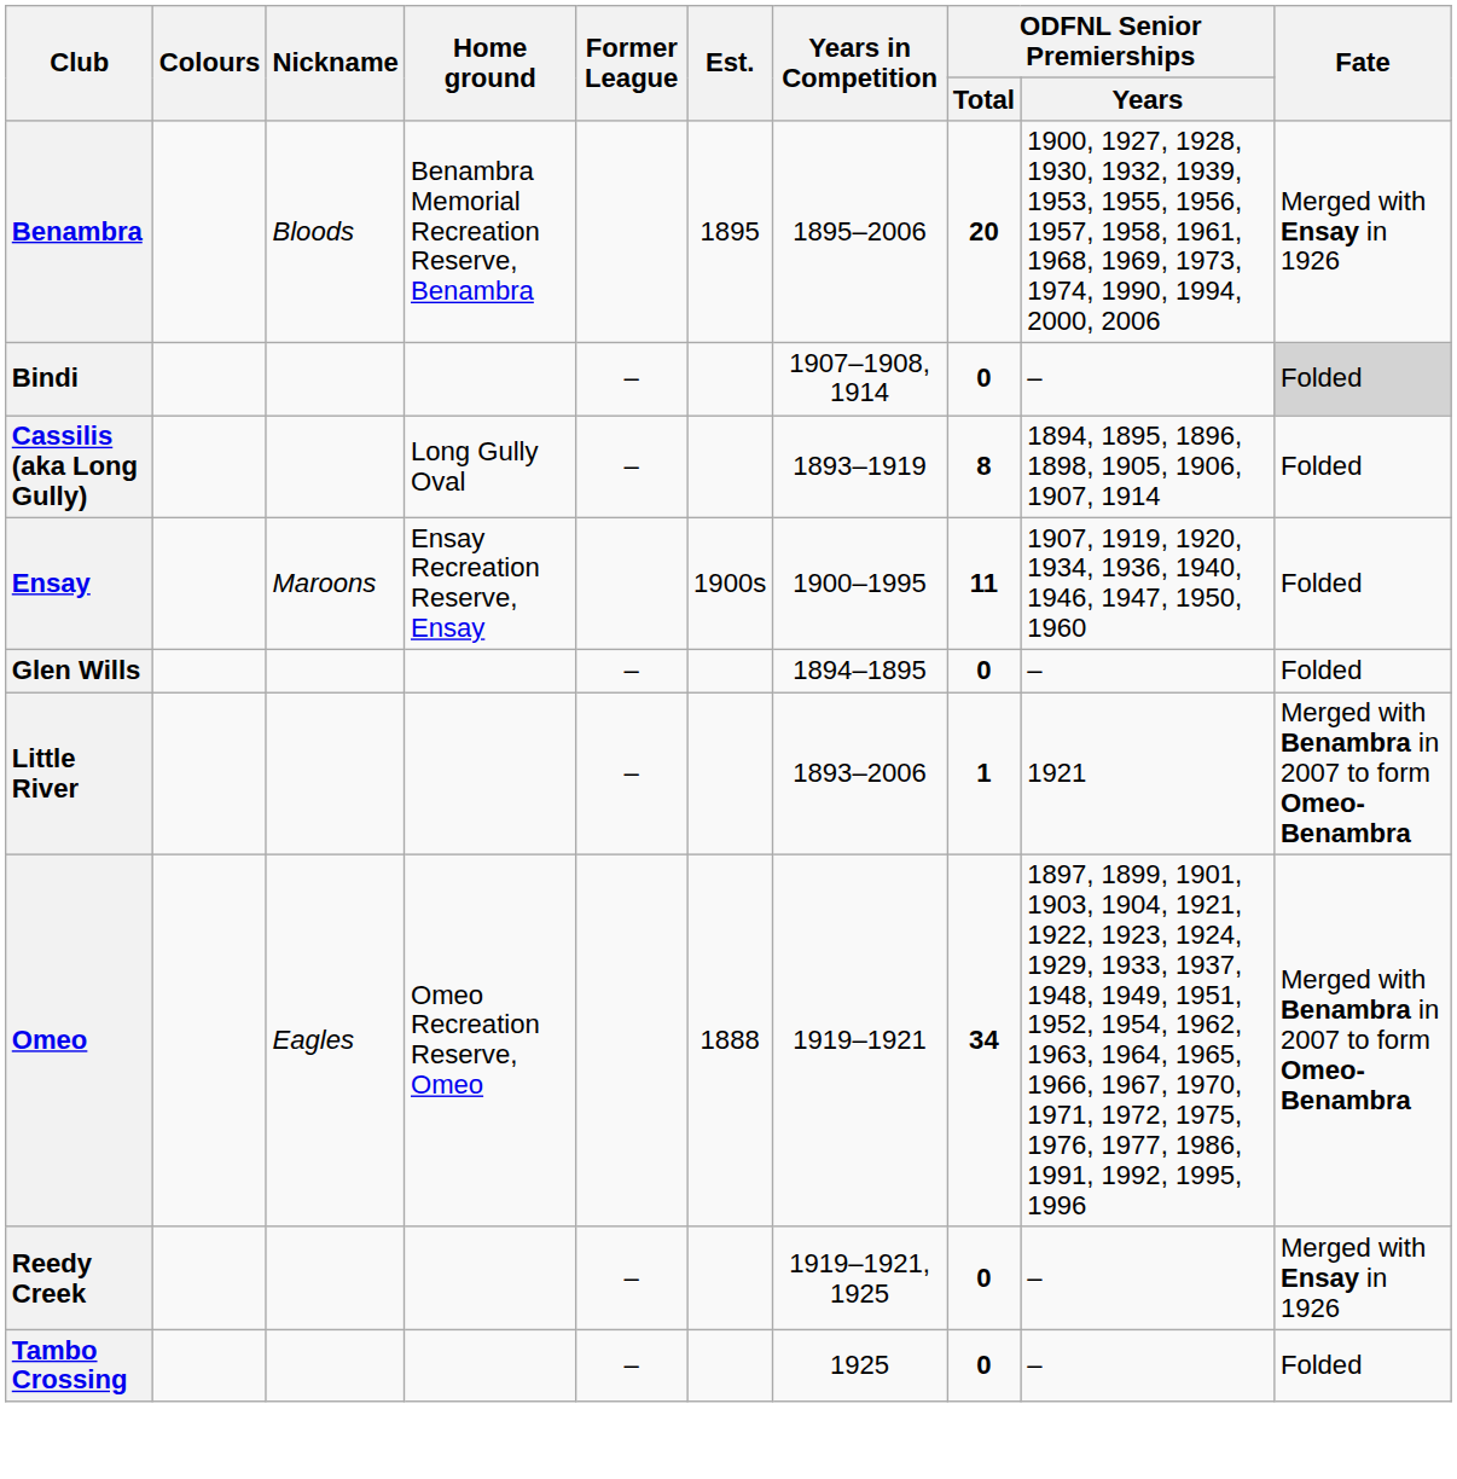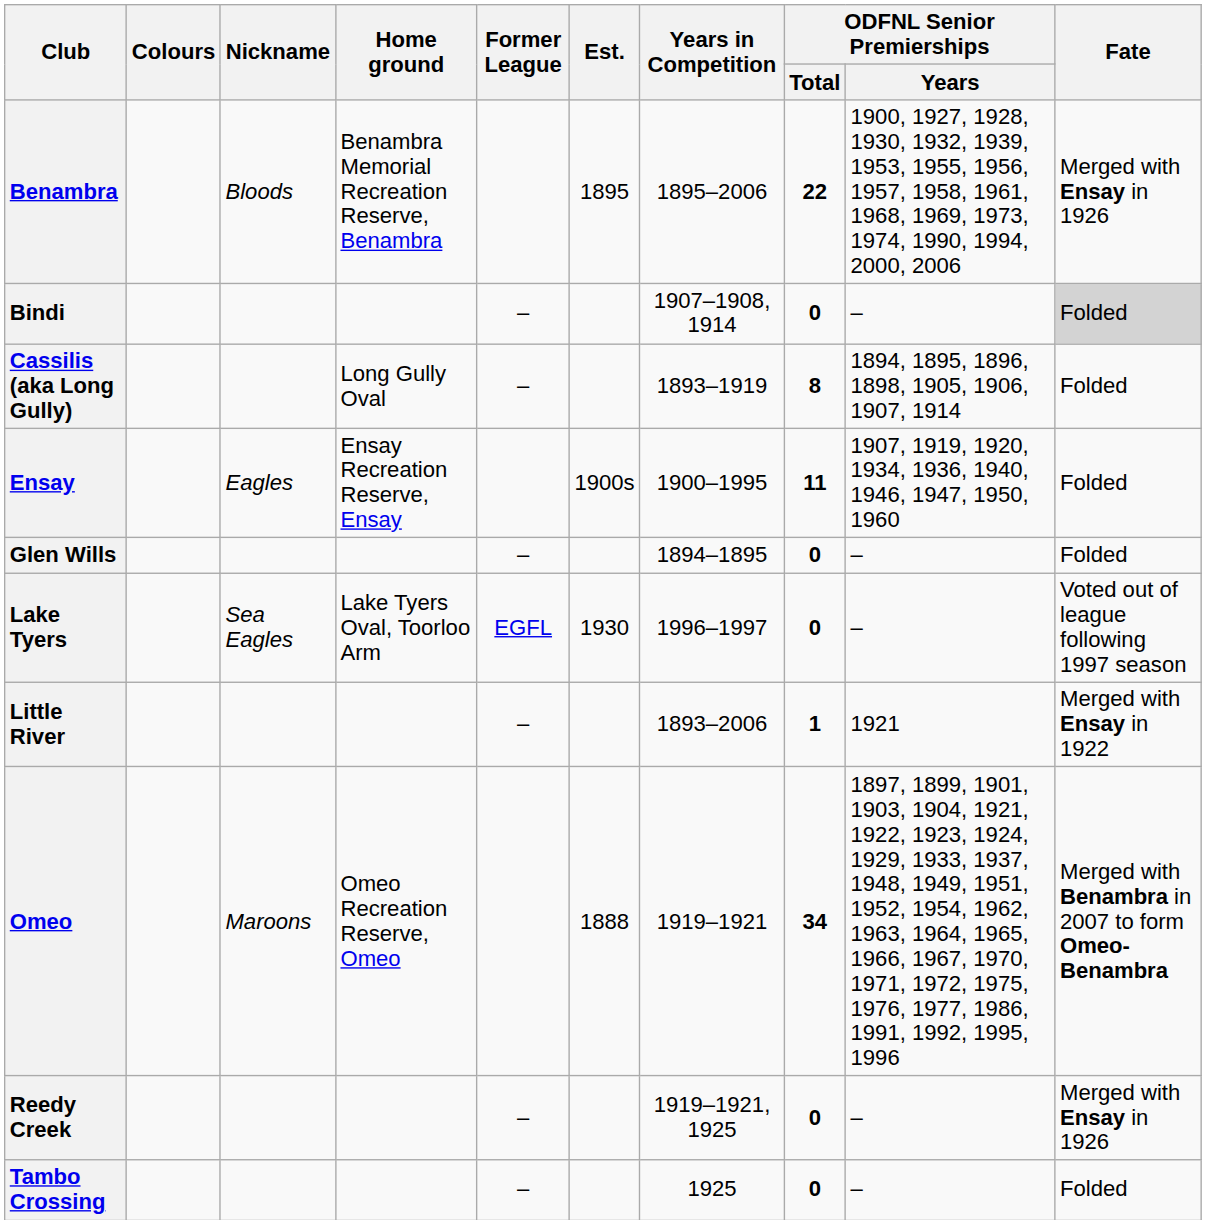Benambra | ODFNL Senior Premierships / Total: 20 -> 22
Ensay | Nickname: Maroons -> Eagles
+ row: Lake Tyers | Sea Eagles | Lake Tyers Oval, Toorloo Arm | EGFL | 1930 | 1996–1997 | 0 | – | Voted out of league following 1997 season
Little River | Fate: Merged with Benambra in 2007 to form Omeo-Benambra -> Merged with Ensay in 1922
Omeo | Nickname: Eagles -> Maroons
